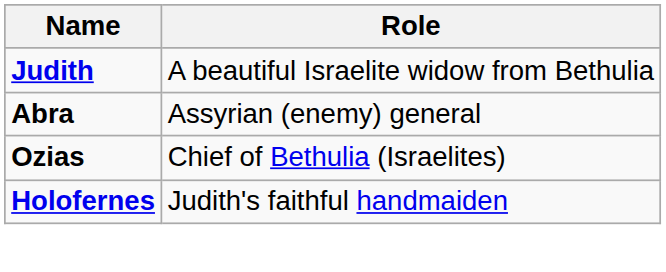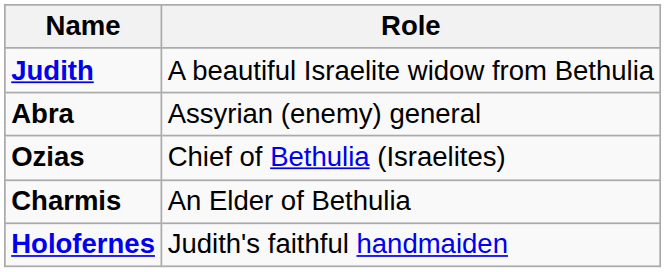+ row: Charmis | An Elder of Bethulia
